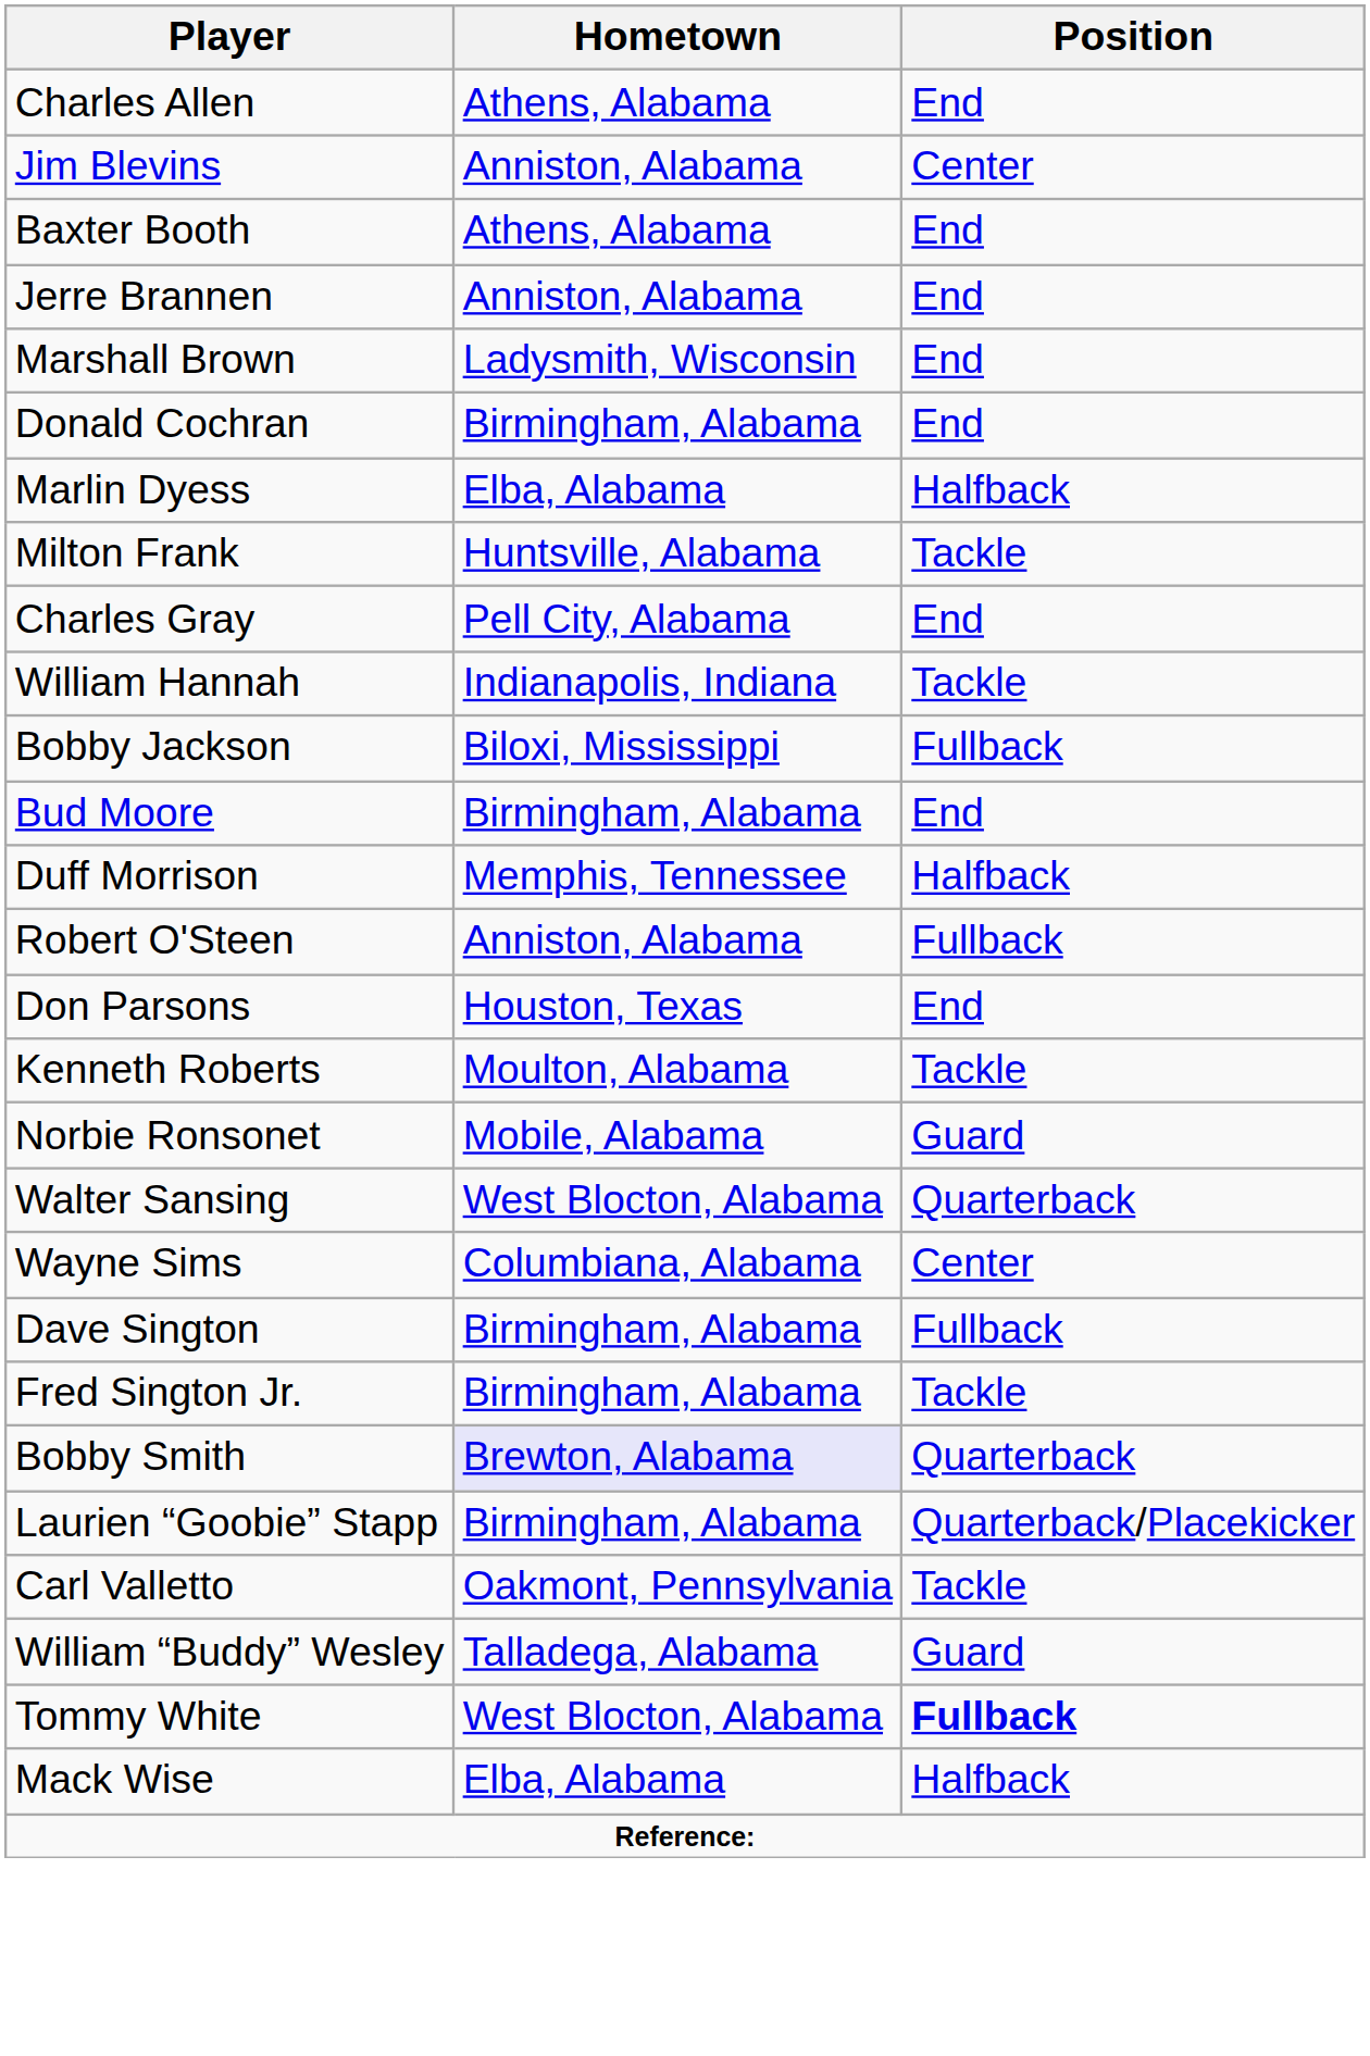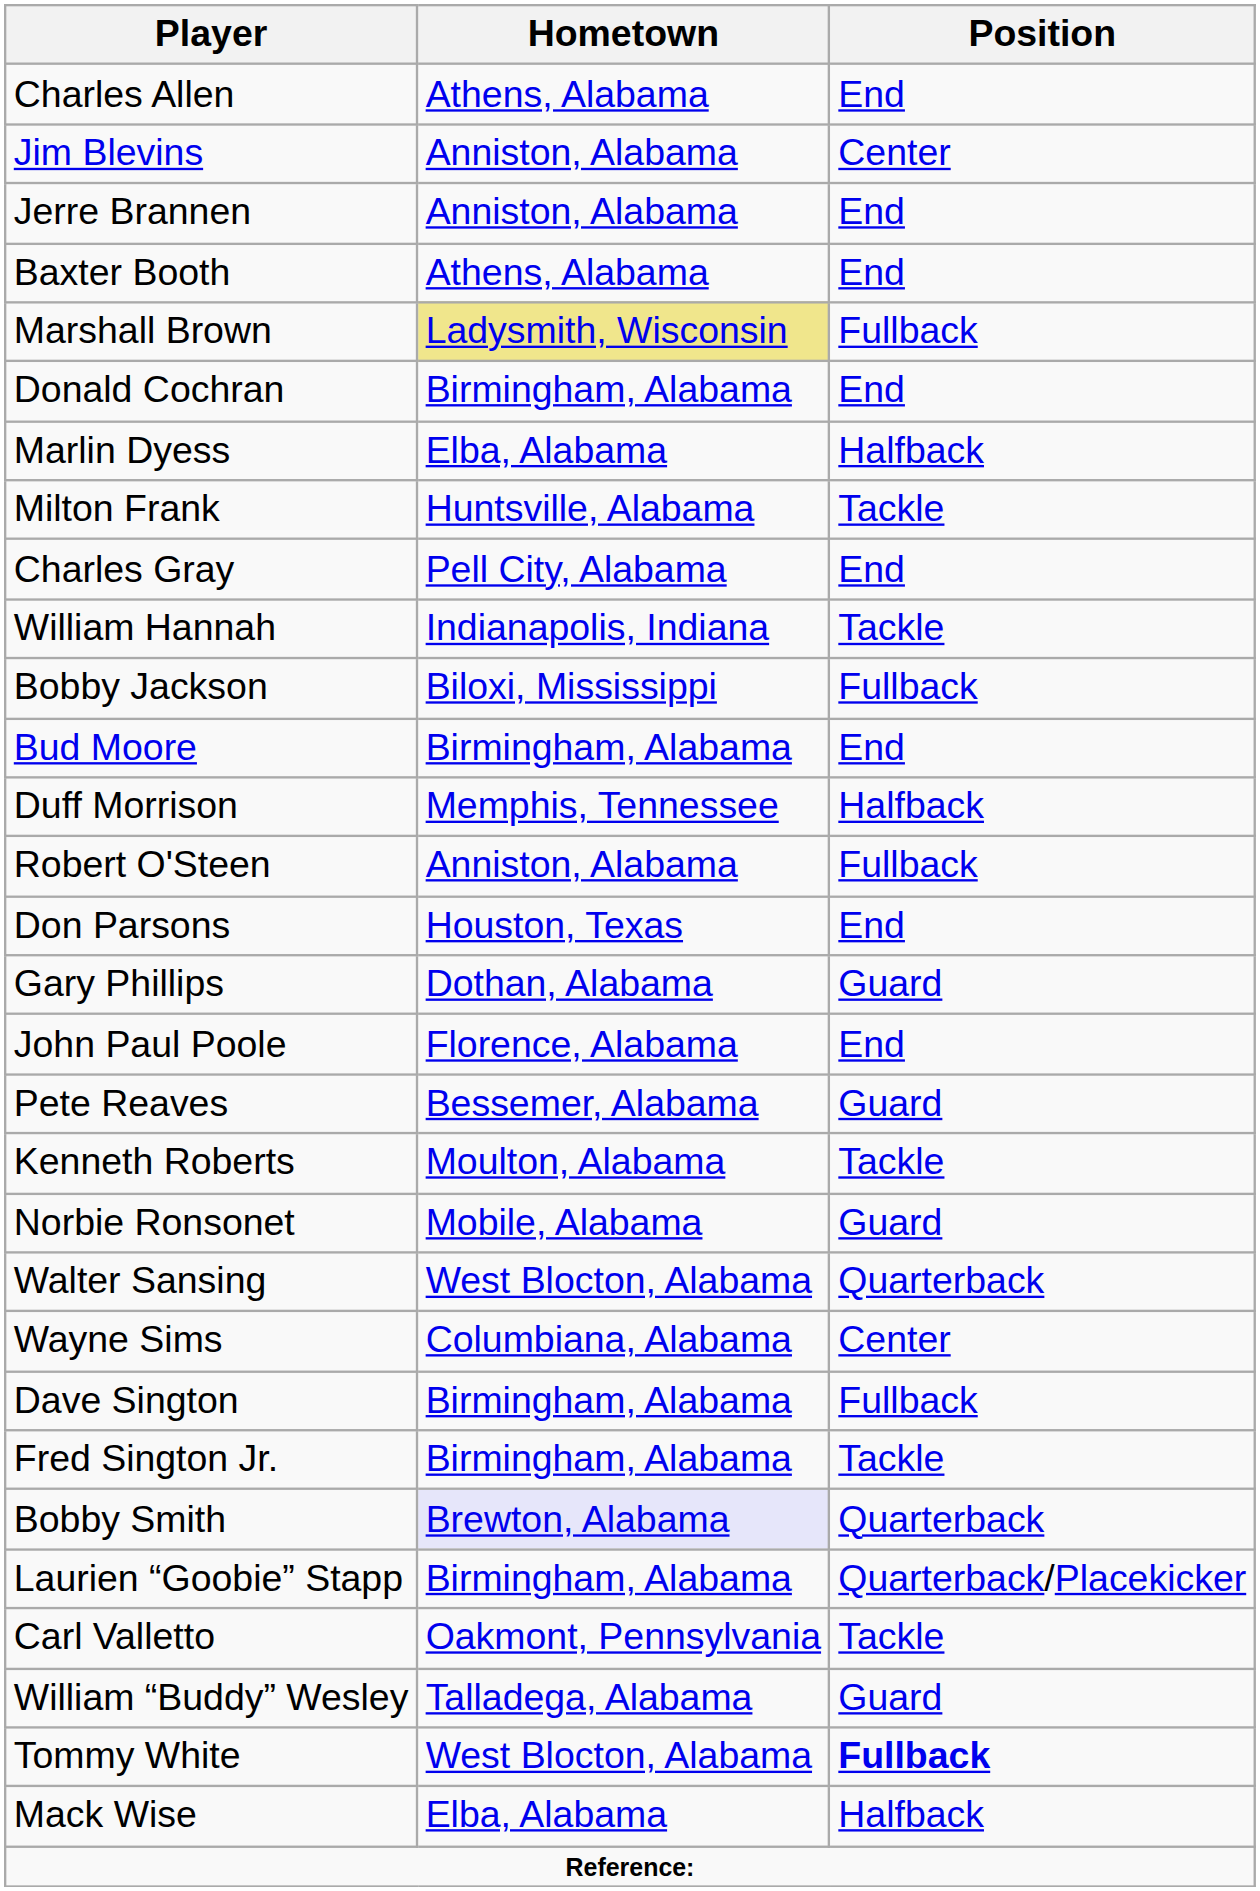rows swapped: Baxter Booth <-> Jerre Brannen
Marshall Brown | Hometown: no background -> khaki background
Marshall Brown | Position: End -> Fullback
+ row: Gary Phillips | Dothan, Alabama | Guard
+ row: John Paul Poole | Florence, Alabama | End
+ row: Pete Reaves | Bessemer, Alabama | Guard
